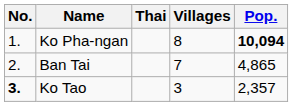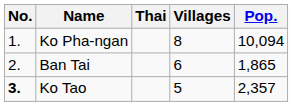Ko Pha-ngan | Pop.: bold -> normal
Ban Tai | Villages: 7 -> 6
Ban Tai | Pop.: 4,865 -> 1,865
Ko Tao | Villages: 3 -> 5
